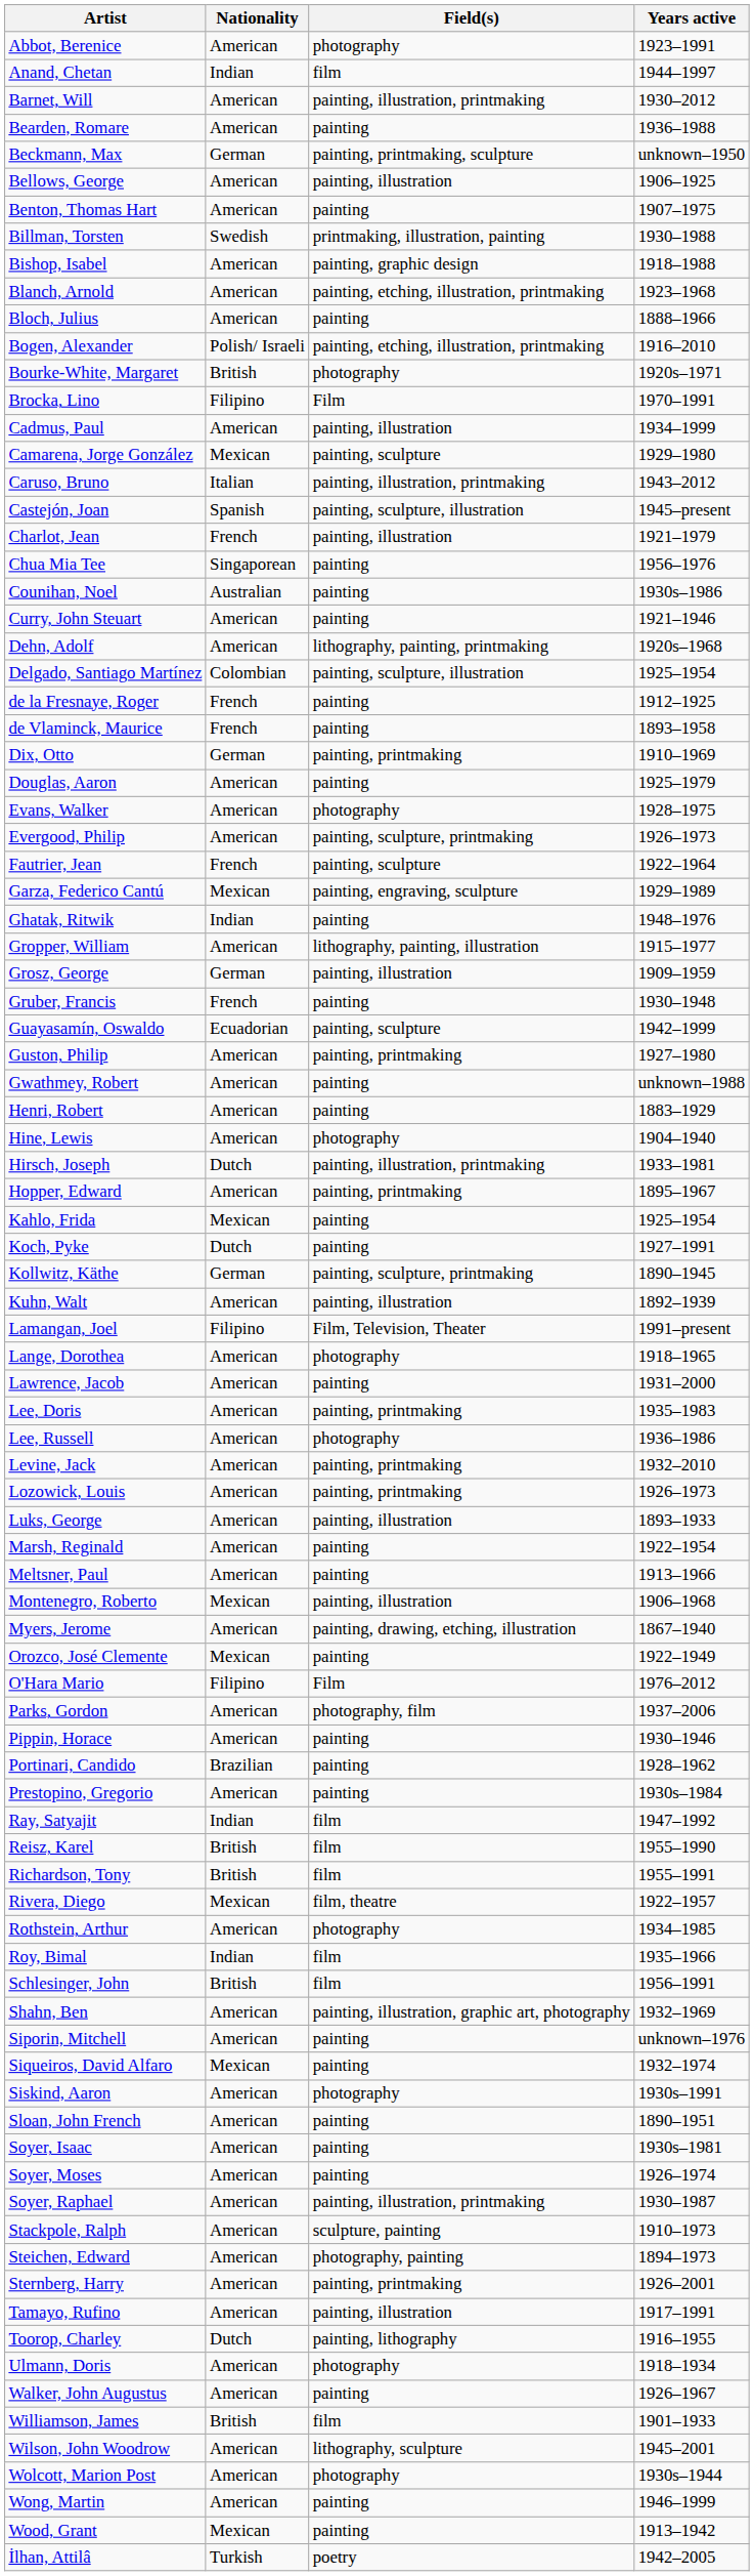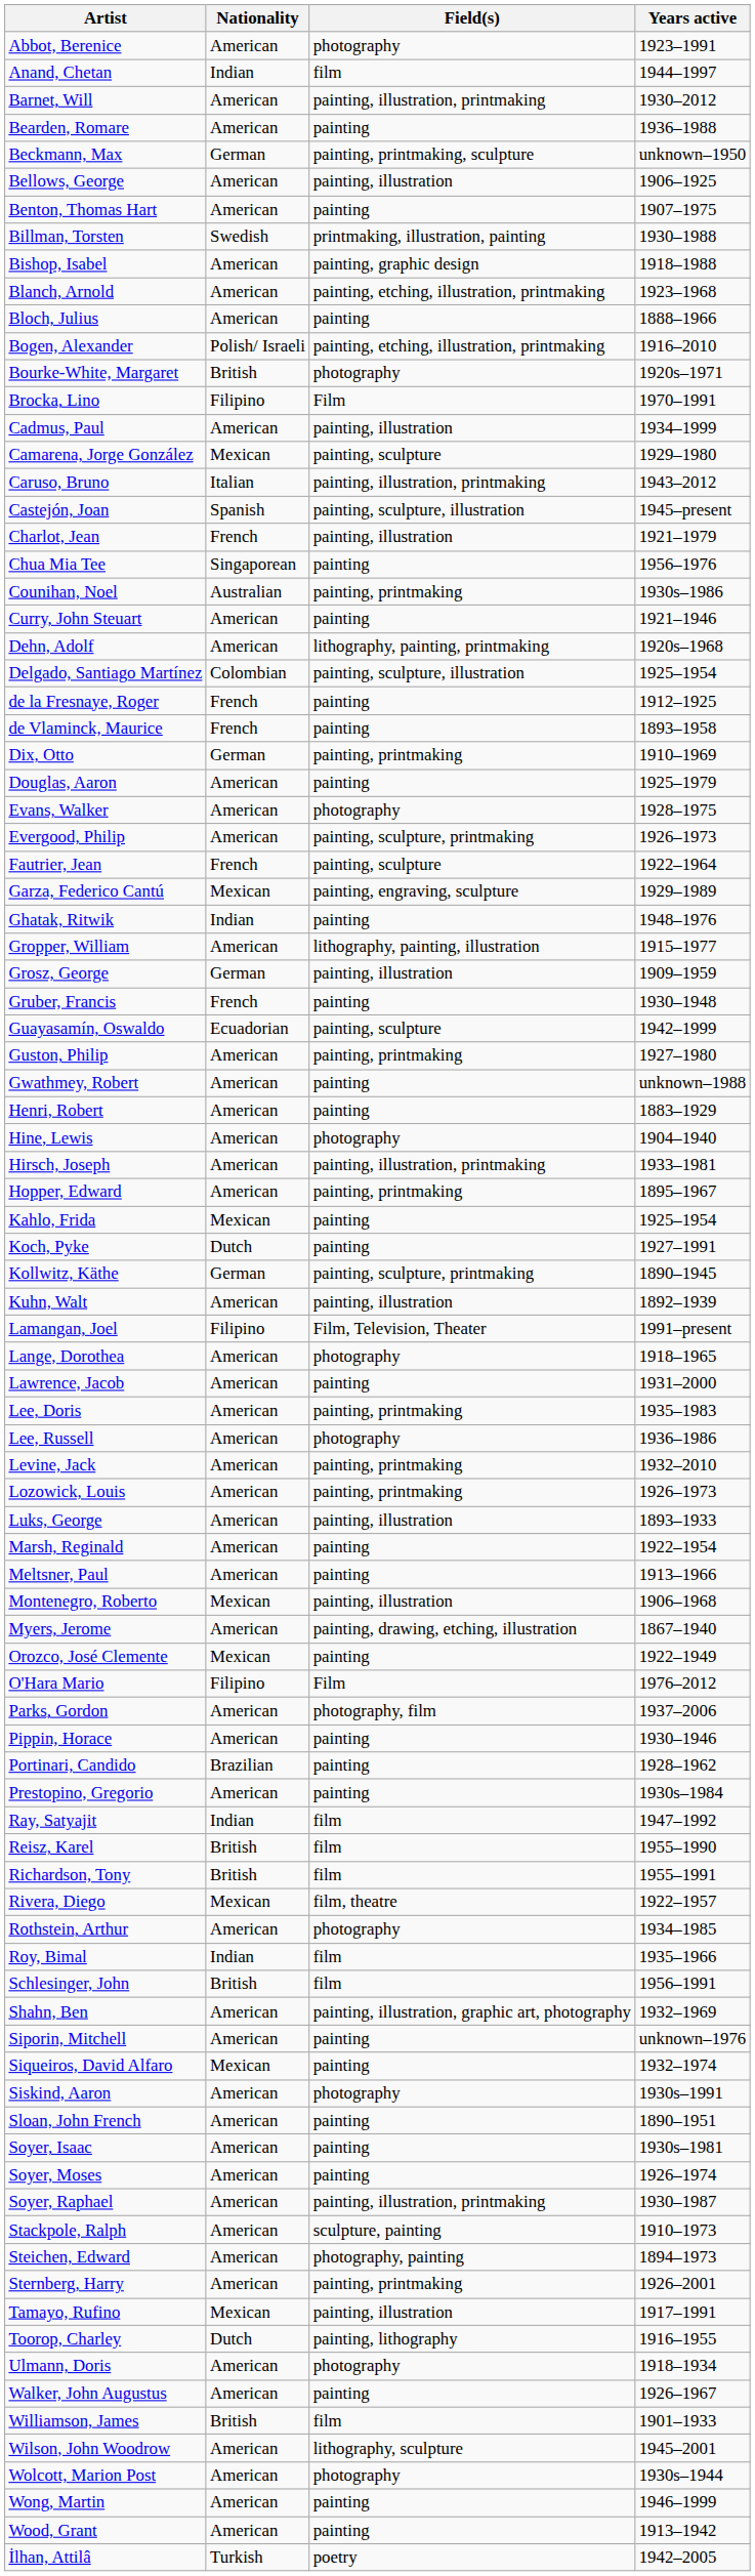Counihan, Noel | Field(s): painting -> painting, printmaking
Hirsch, Joseph | Nationality: Dutch -> American
Tamayo, Rufino | Nationality: American -> Mexican
Wood, Grant | Nationality: Mexican -> American
